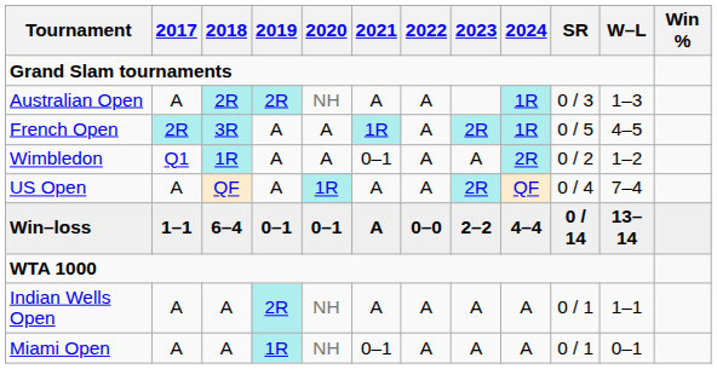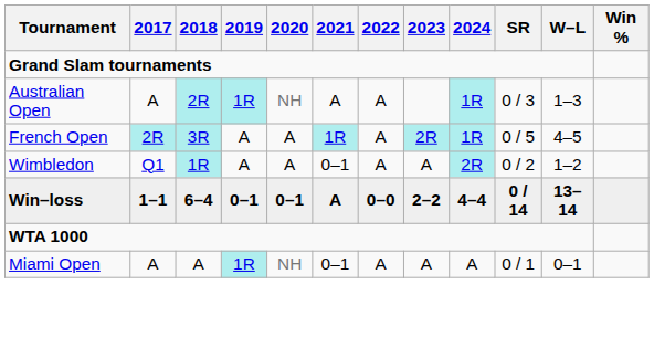Australian Open | 2019: 2R -> 1R
- row: US Open | A | QF | A | 1R | A | A | 2R | QF | 0 / 4 | 7–4
- row: Indian Wells Open | A | A | 2R | NH | A | A | A | A | 0 / 1 | 1–1
